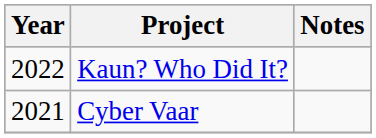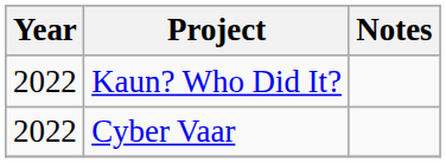Cyber Vaar | Year: 2021 -> 2022
